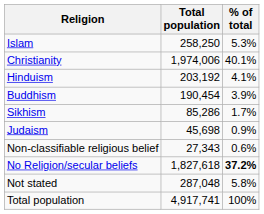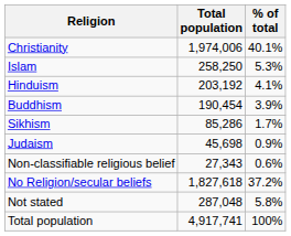rows swapped: Christianity <-> Islam
No Religion/secular beliefs | % of total: bold -> normal
